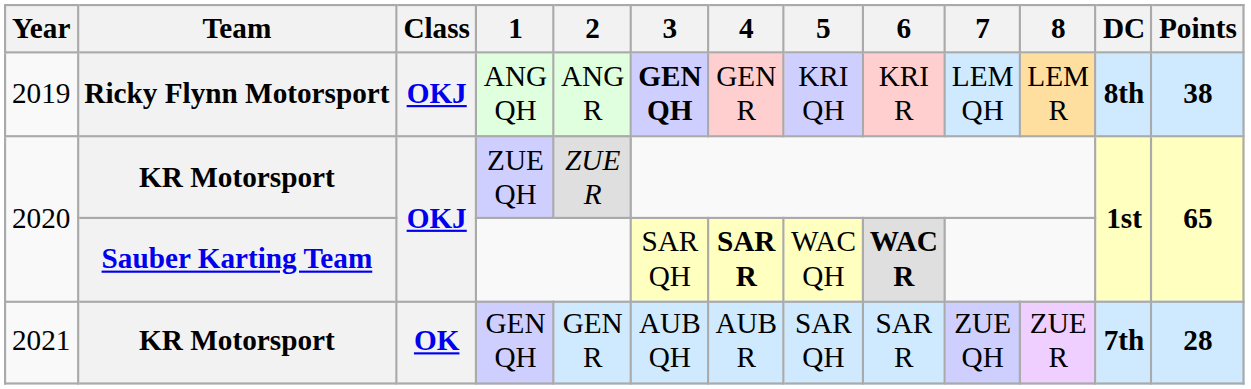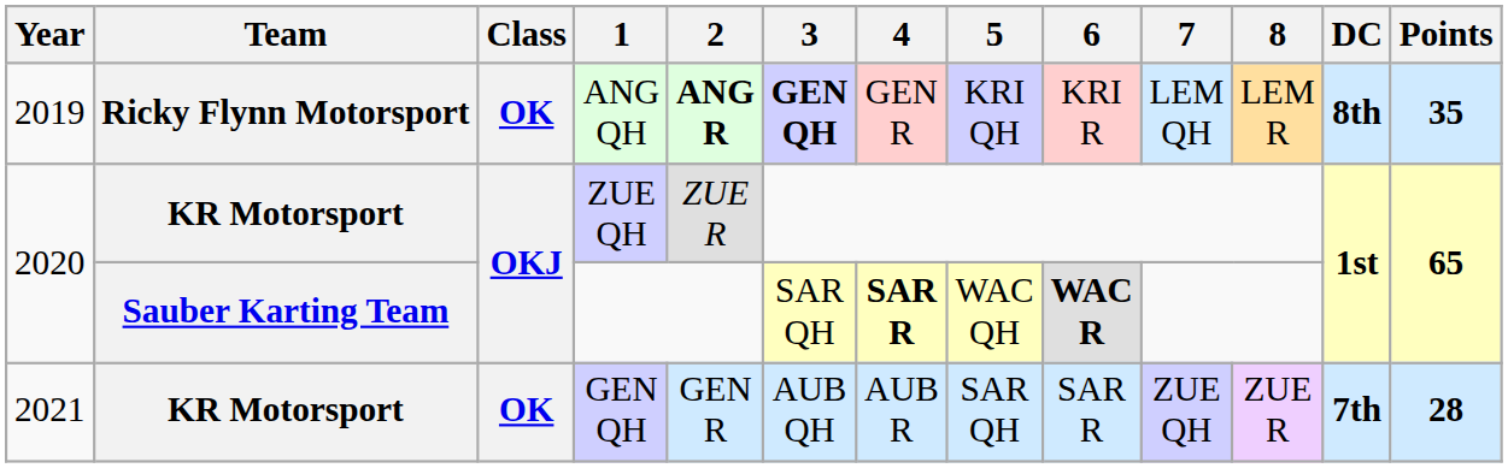ANG QH | Class: OKJ -> OK
ANG QH | 2: normal -> bold
ANG QH | Points: 38 -> 35
